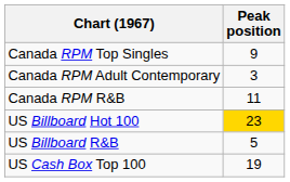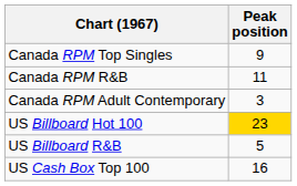rows swapped: Canada RPM Adult Contemporary <-> Canada RPM R&B
US Cash Box Top 100 | Peak position: 19 -> 16
